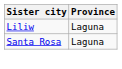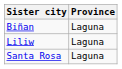+ row: Biñan | Laguna
